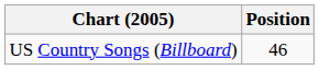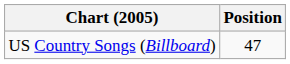US Country Songs (Billboard) | Position: 46 -> 47
